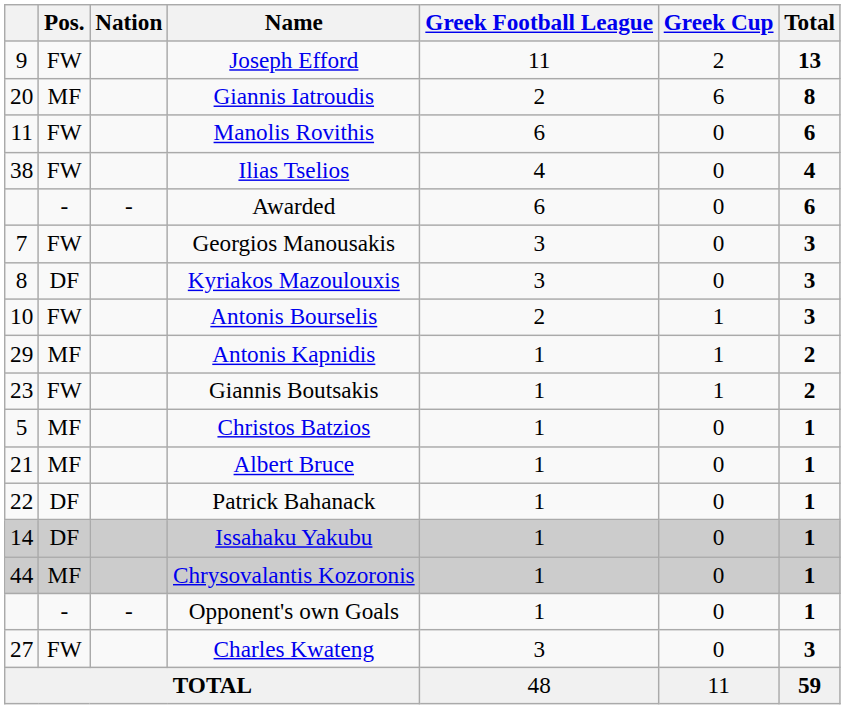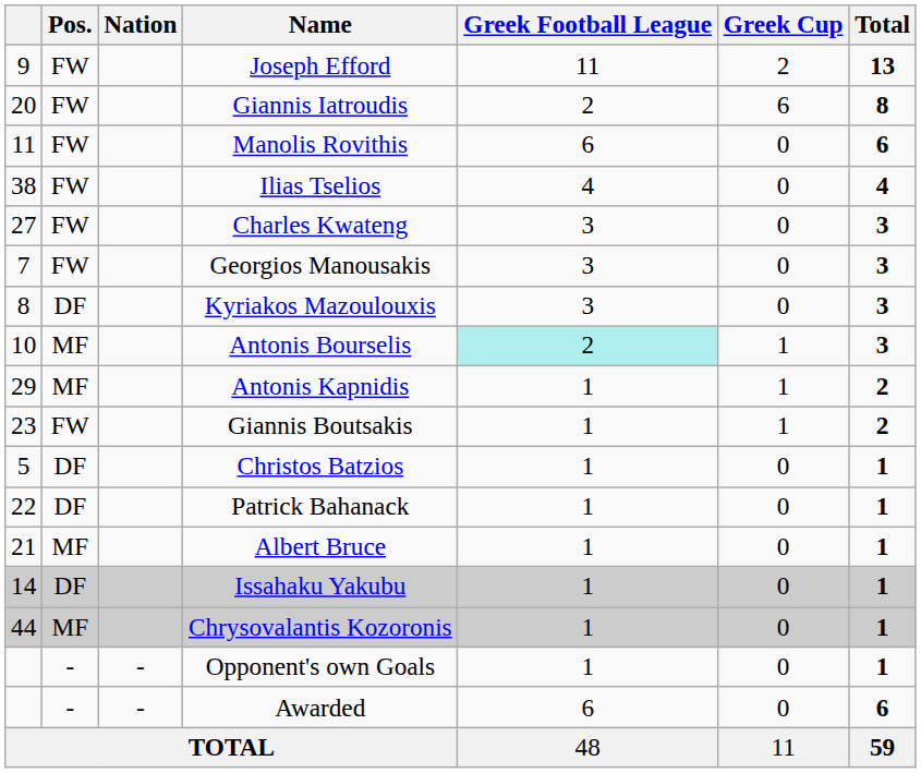Giannis Iatroudis | Pos.: MF -> FW
rows swapped: Charles Kwateng <-> Awarded
Antonis Bourselis | Pos.: FW -> MF
Antonis Bourselis | Greek Football League: no background -> paleturquoise background
Christos Batzios | Pos.: MF -> DF
rows swapped: Albert Bruce <-> Patrick Bahanack
